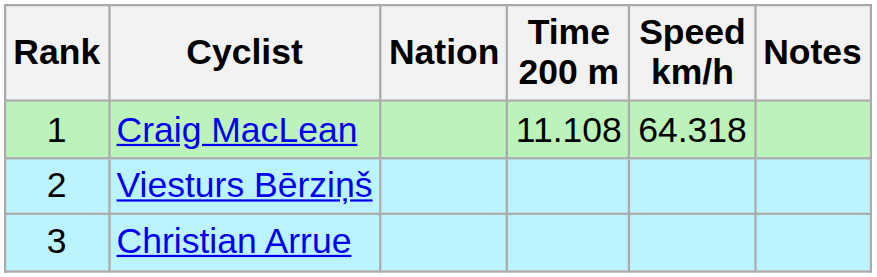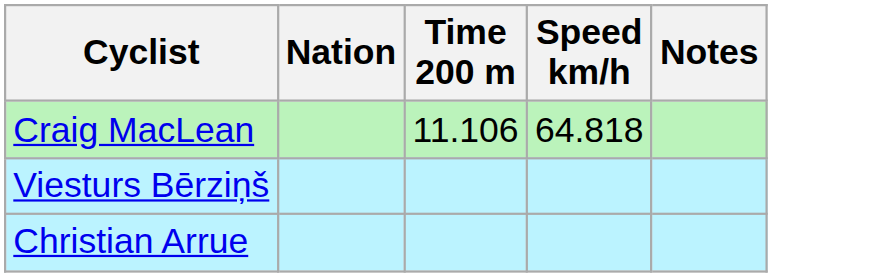- column: Rank | 1 | 2 | 3
Craig MacLean | Time 200 m: 11.108 -> 11.106
Craig MacLean | Speed km/h: 64.318 -> 64.818
